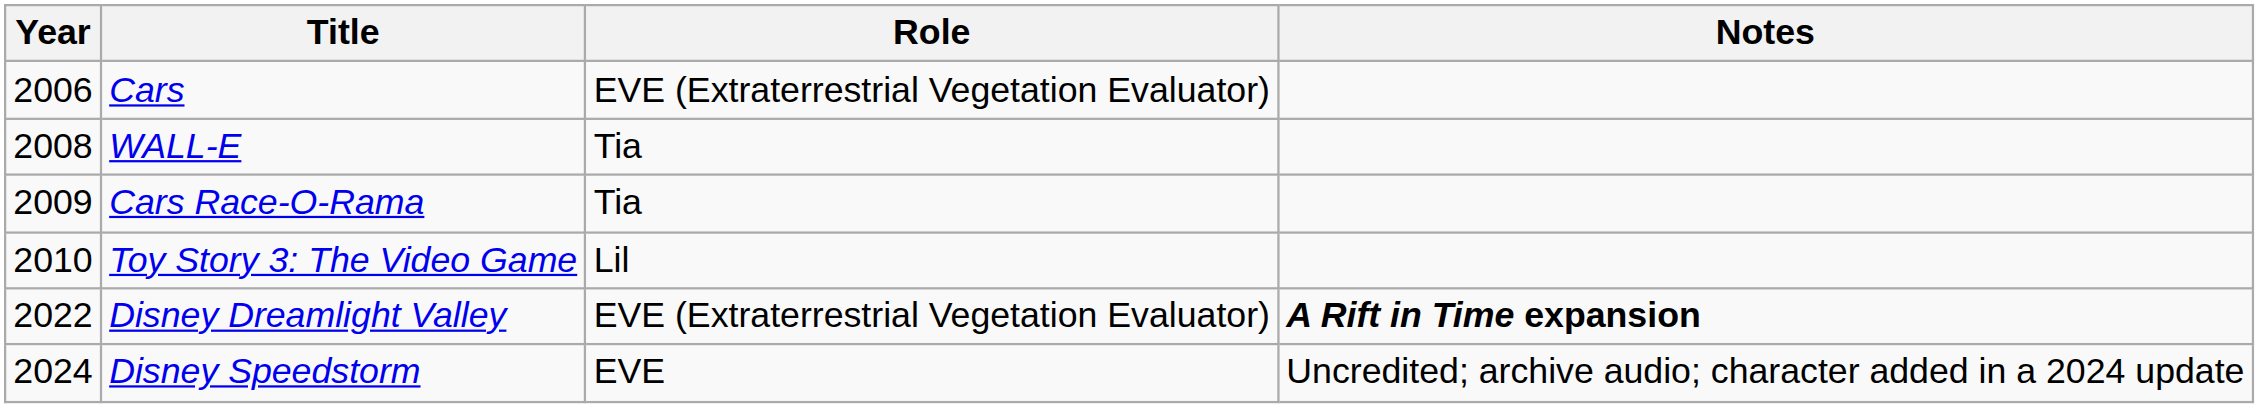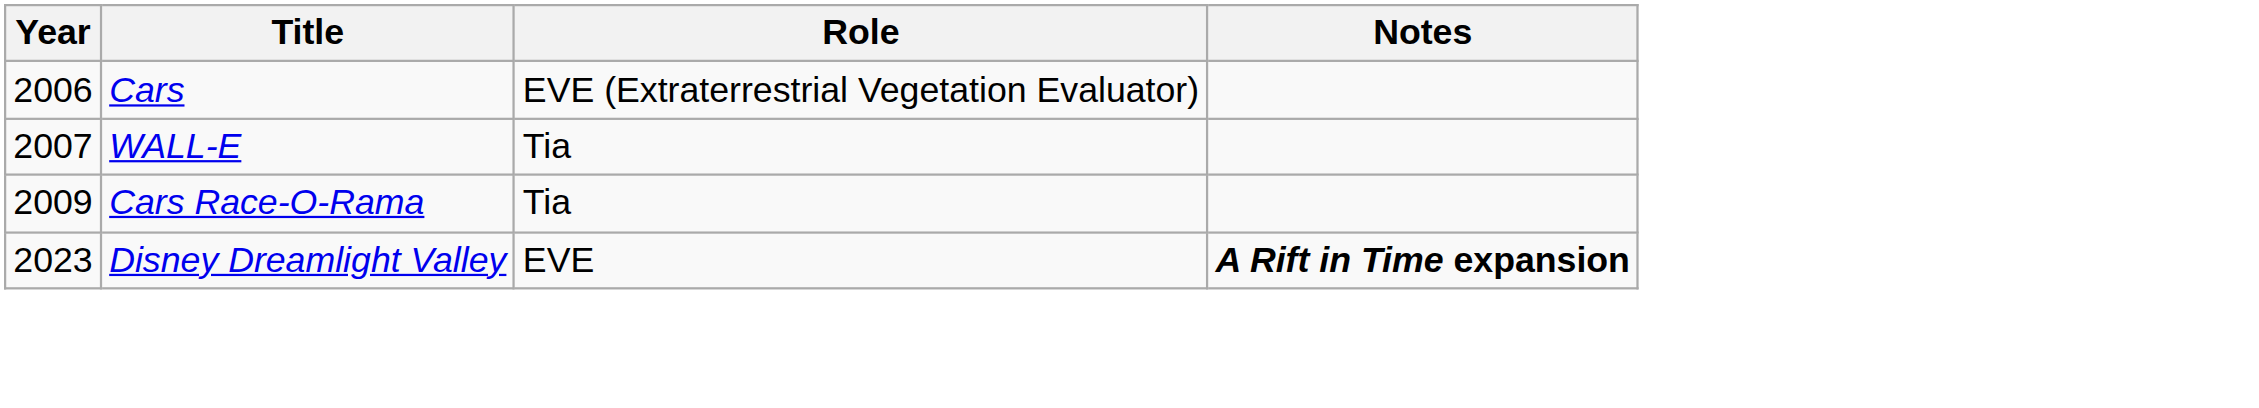WALL-E | Year: 2008 -> 2007
- row: 2010 | Toy Story 3: The Video Game | Lil
Disney Dreamlight Valley | Year: 2022 -> 2023
Disney Dreamlight Valley | Role: EVE (Extraterrestrial Vegetation Evaluator) -> EVE
- row: 2024 | Disney Speedstorm | EVE | Uncredited; archive audio; character added in a 2024 update
